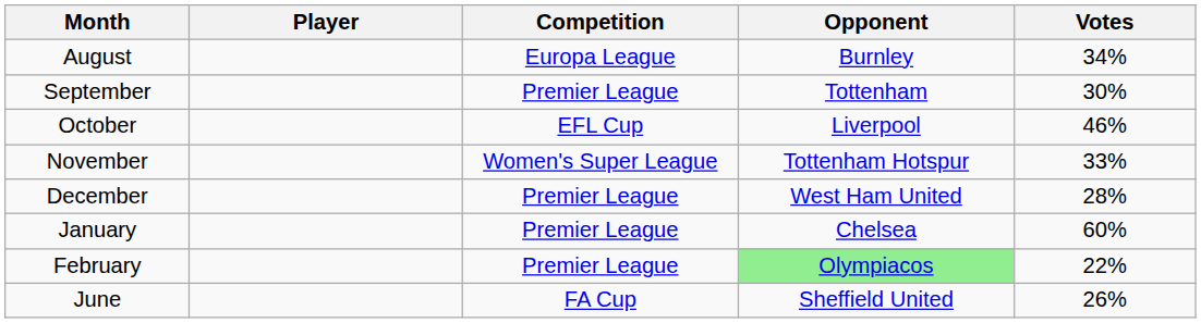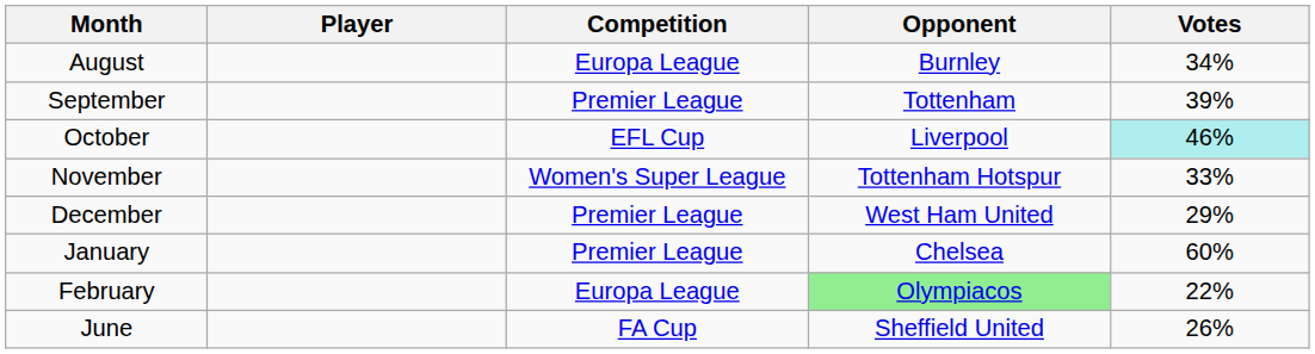September | Votes: 30% -> 39%
October | Votes: no background -> paleturquoise background
December | Votes: 28% -> 29%
February | Competition: Premier League -> Europa League
